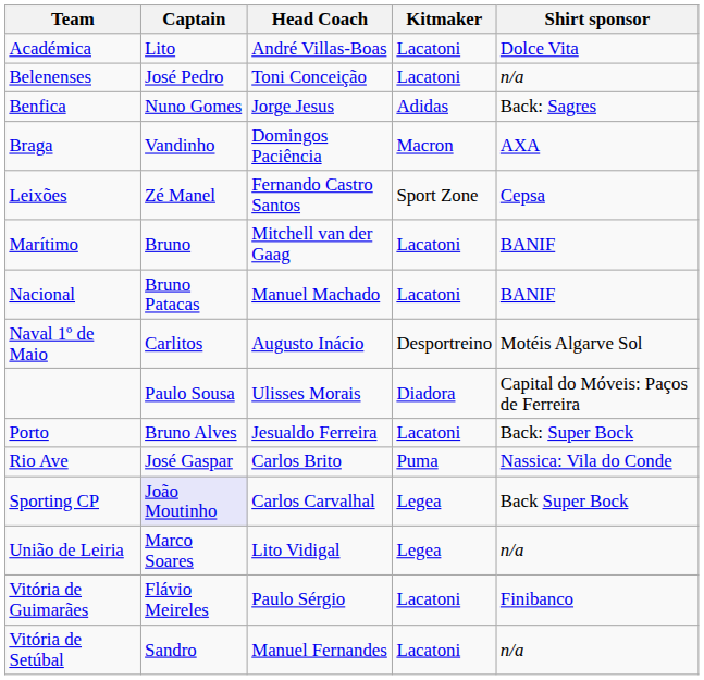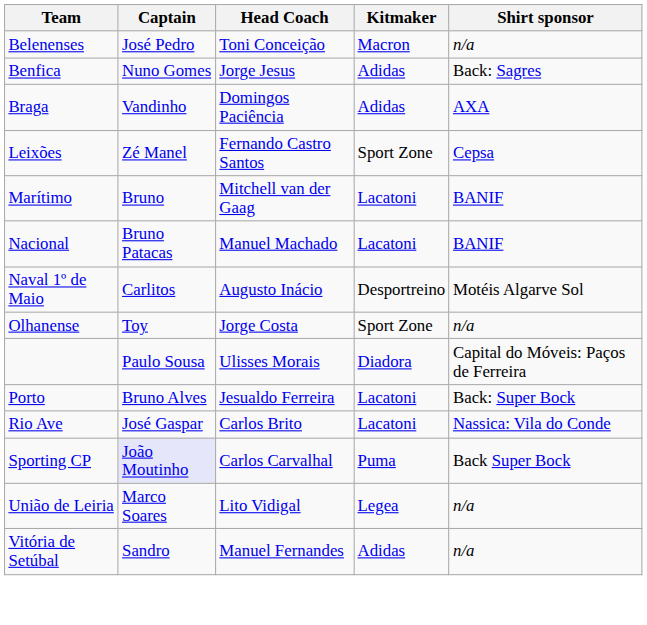- row: Académica | Lito | André Villas-Boas | Lacatoni | Dolce Vita
Belenenses | Kitmaker: Lacatoni -> Macron
Braga | Kitmaker: Macron -> Adidas
+ row: Olhanense | Toy | Jorge Costa | Sport Zone | n/a
Rio Ave | Kitmaker: Puma -> Lacatoni
Sporting CP | Kitmaker: Legea -> Puma
- row: Vitória de Guimarães | Flávio Meireles | Paulo Sérgio | Lacatoni | Finibanco
Vitória de Setúbal | Kitmaker: Lacatoni -> Adidas
